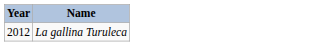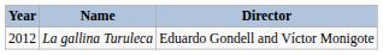+ column: Director | Eduardo Gondell and Víctor Monigote
